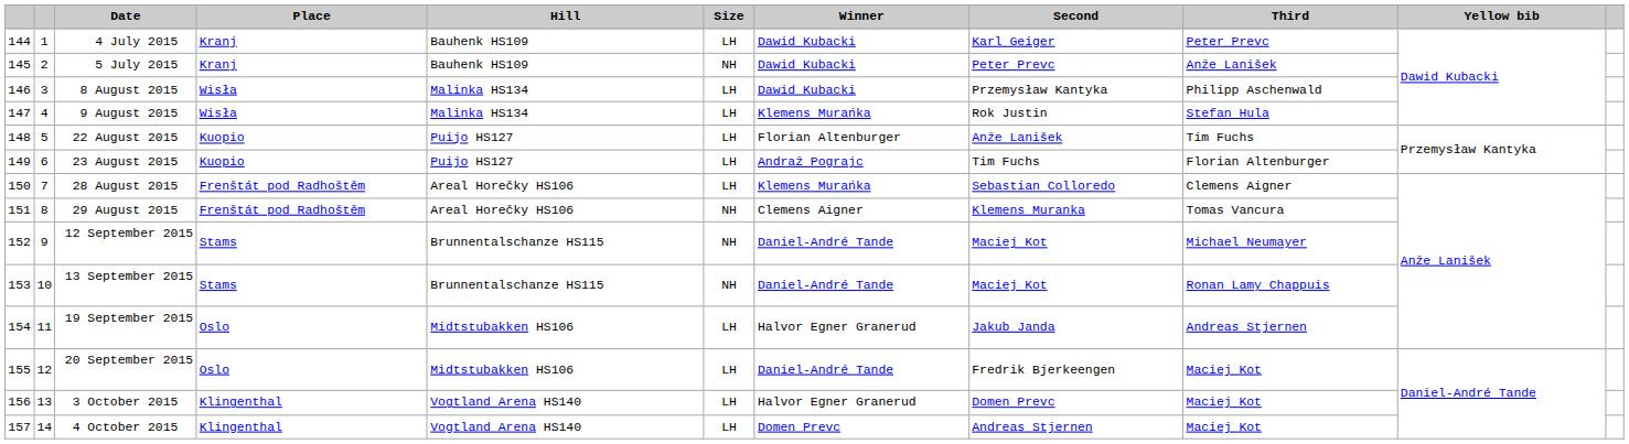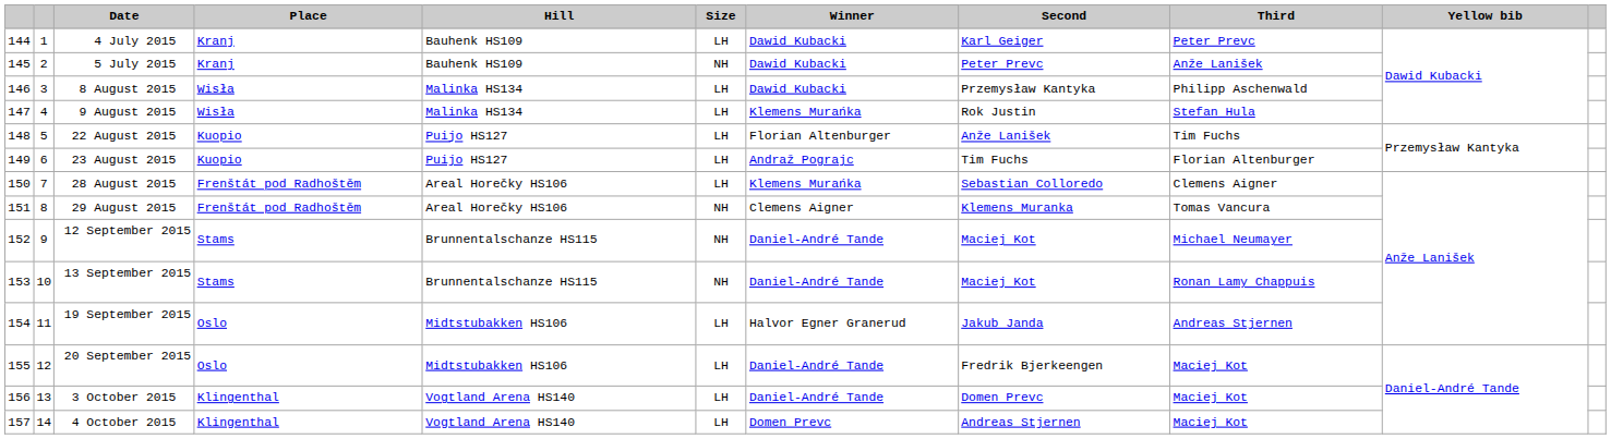3 October 2015 | Winner: Halvor Egner Granerud -> Daniel-André Tande
